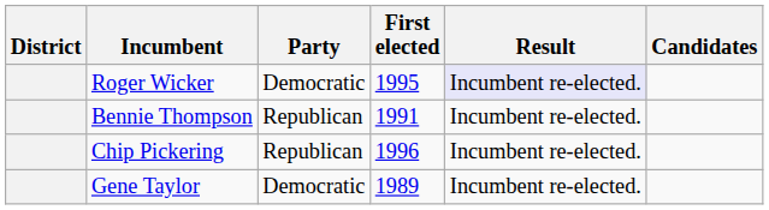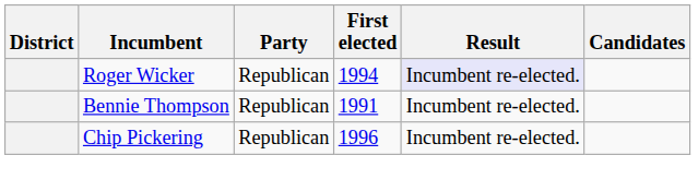Roger Wicker | Party: Democratic -> Republican
Roger Wicker | First elected: 1995 -> 1994
- row: Gene Taylor | Democratic | 1989 | Incumbent re-elected.
